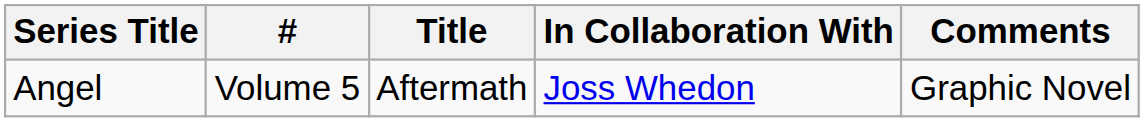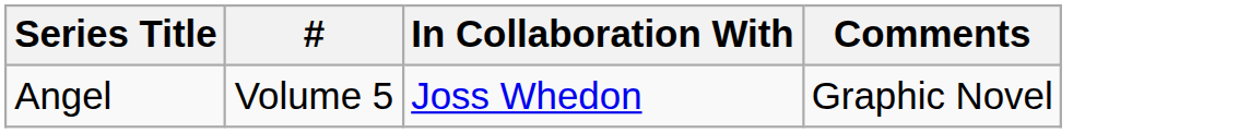- column: Title | Aftermath
